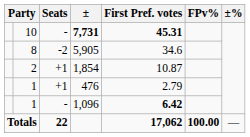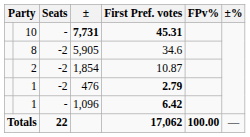1,854 | Seats: +1 -> -2
476 | Seats: +1 -> -2
476 | First Pref. votes: normal -> bold
